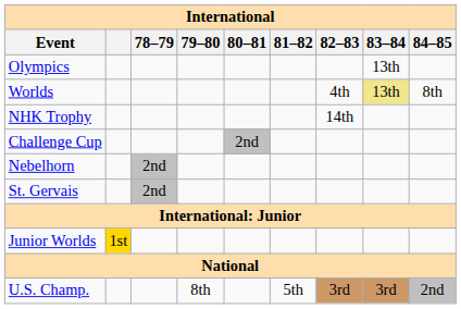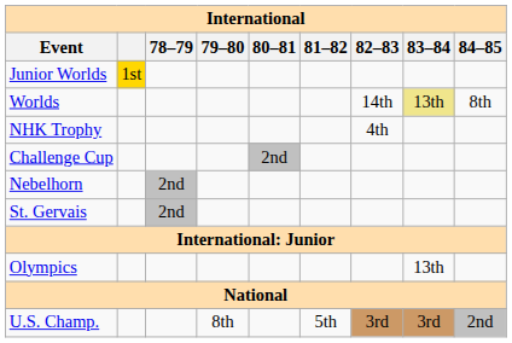rows swapped: Olympics <-> Junior Worlds
Worlds | 82–83: 4th -> 14th
NHK Trophy | 82–83: 14th -> 4th
